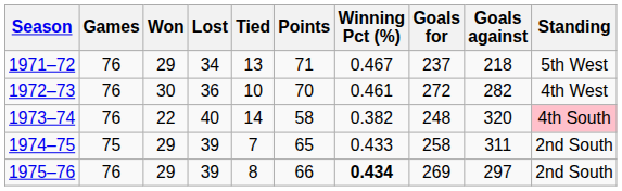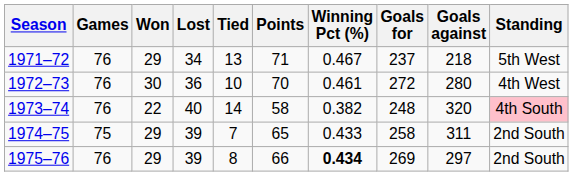1972–73 | Goals against: 282 -> 280
